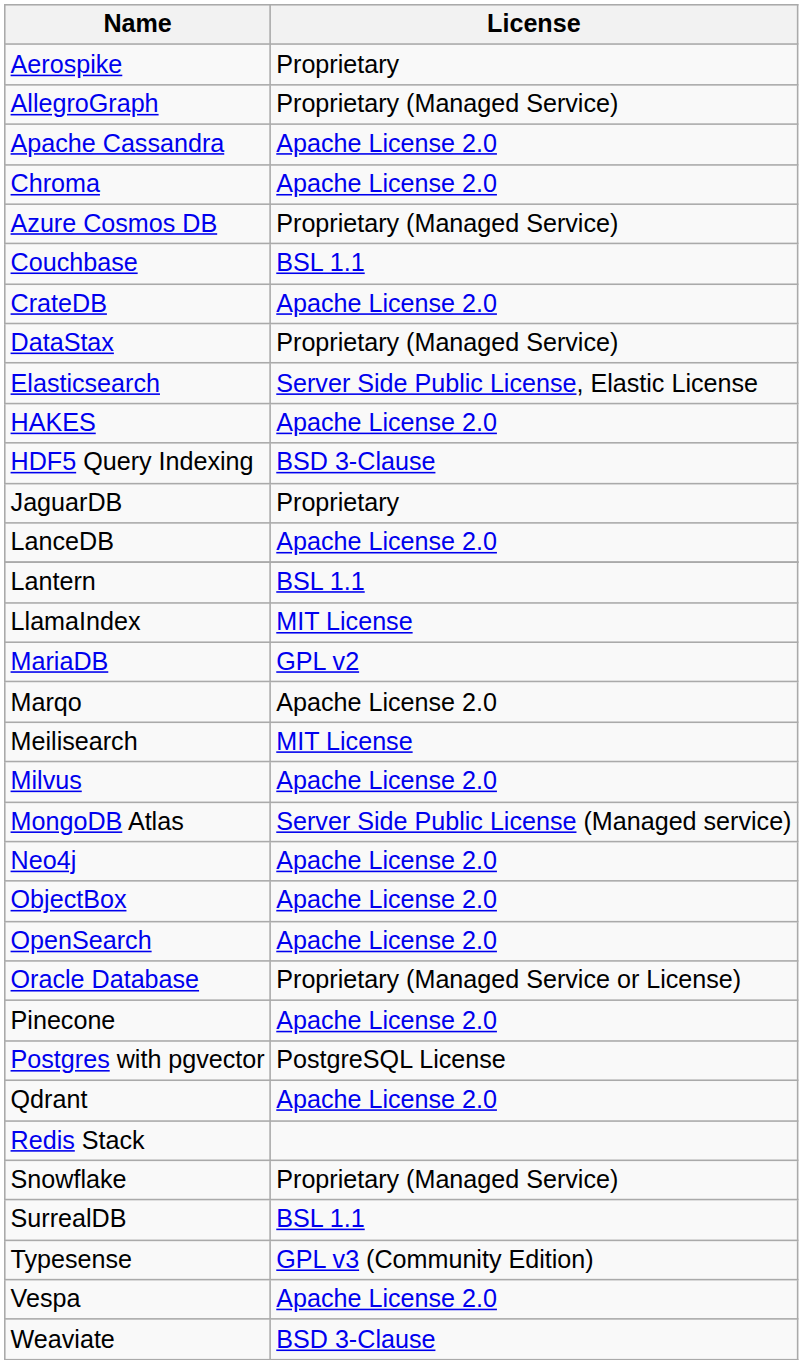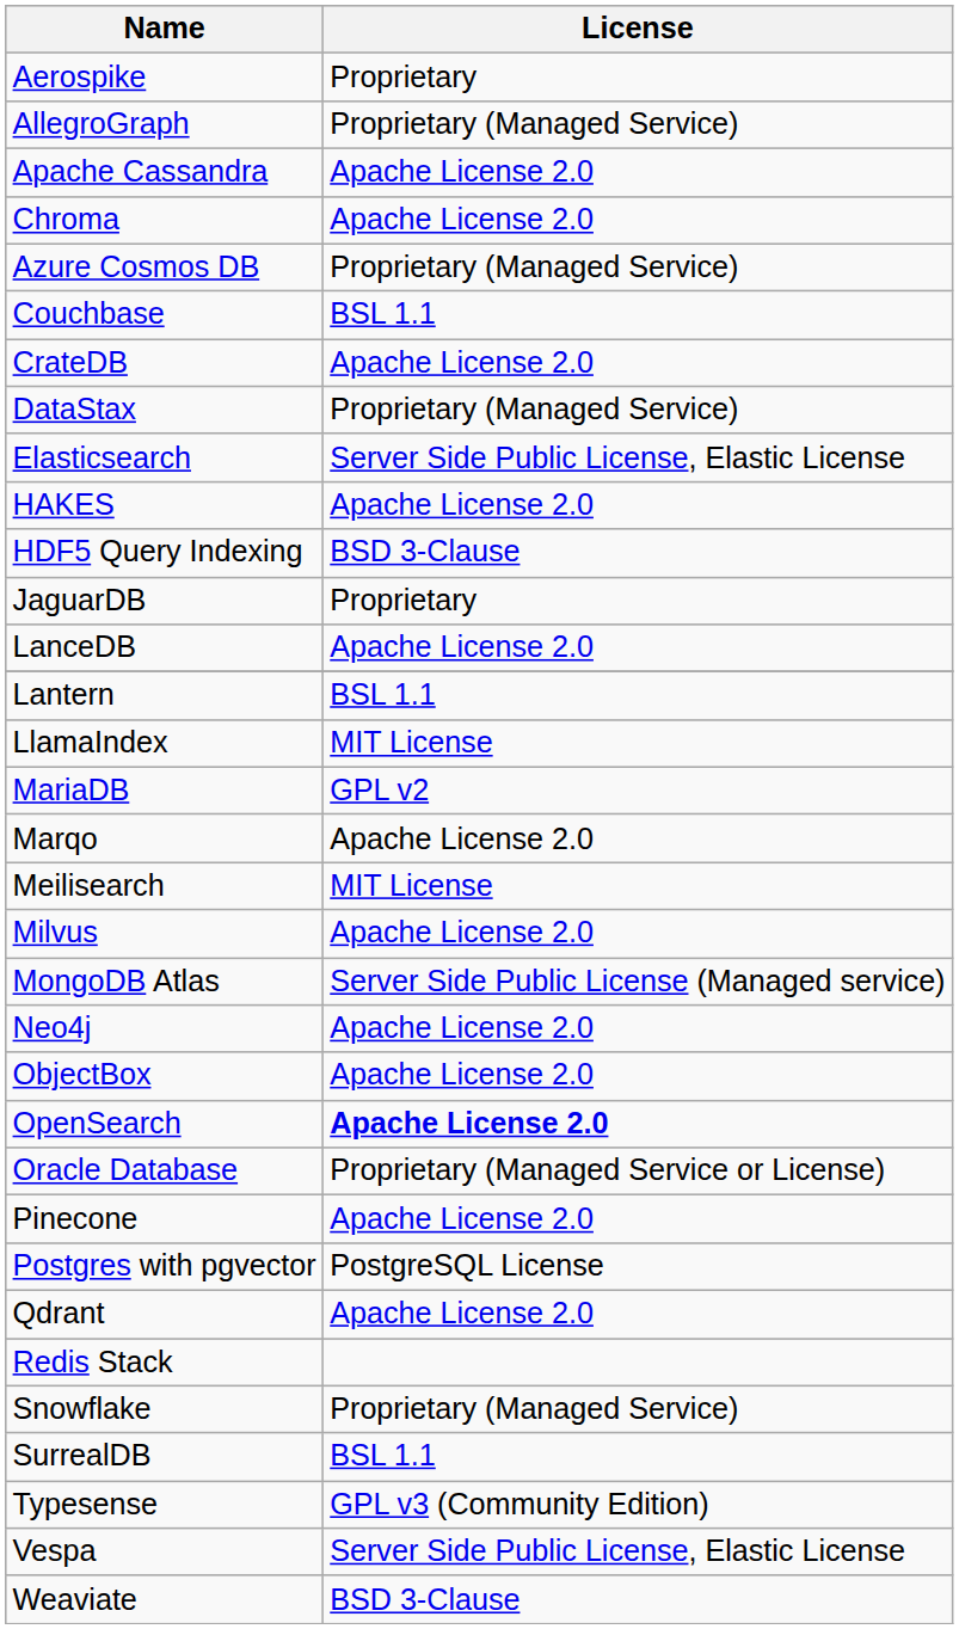OpenSearch | License: normal -> bold
Vespa | License: Apache License 2.0 -> Server Side Public License, Elastic License
